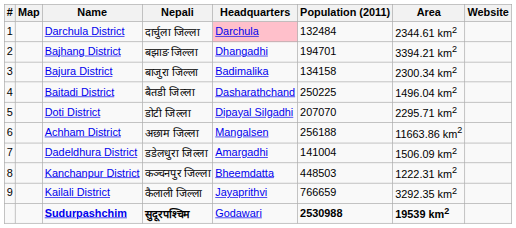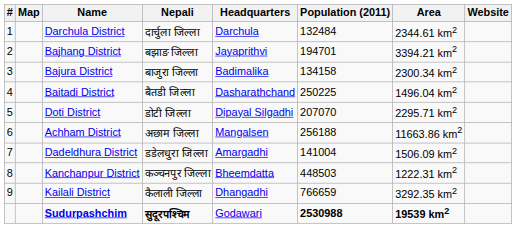Darchula District | Headquarters: pink background -> no background
Bajhang District | Headquarters: Dhangadhi -> Jayaprithvi
Kailali District | Headquarters: Jayaprithvi -> Dhangadhi
